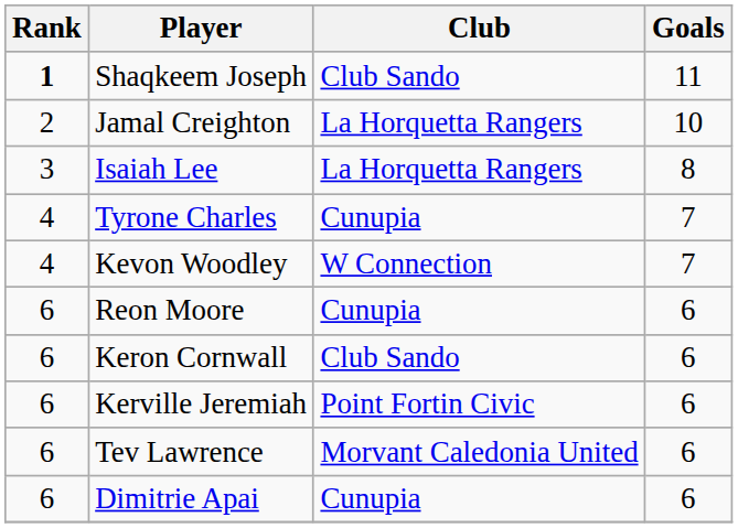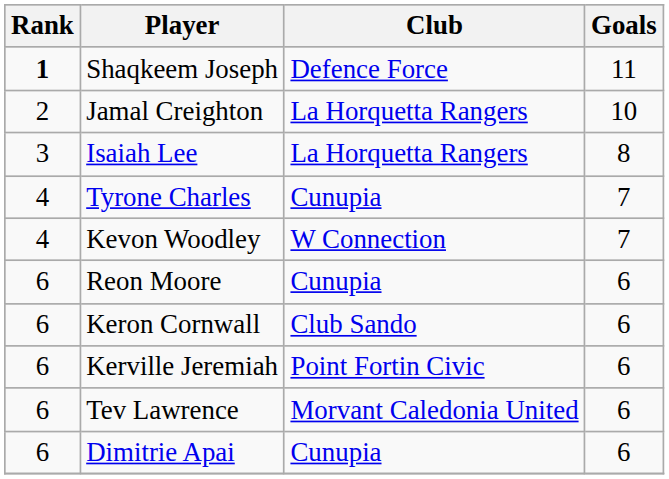Shaqkeem Joseph | Club: Club Sando -> Defence Force
